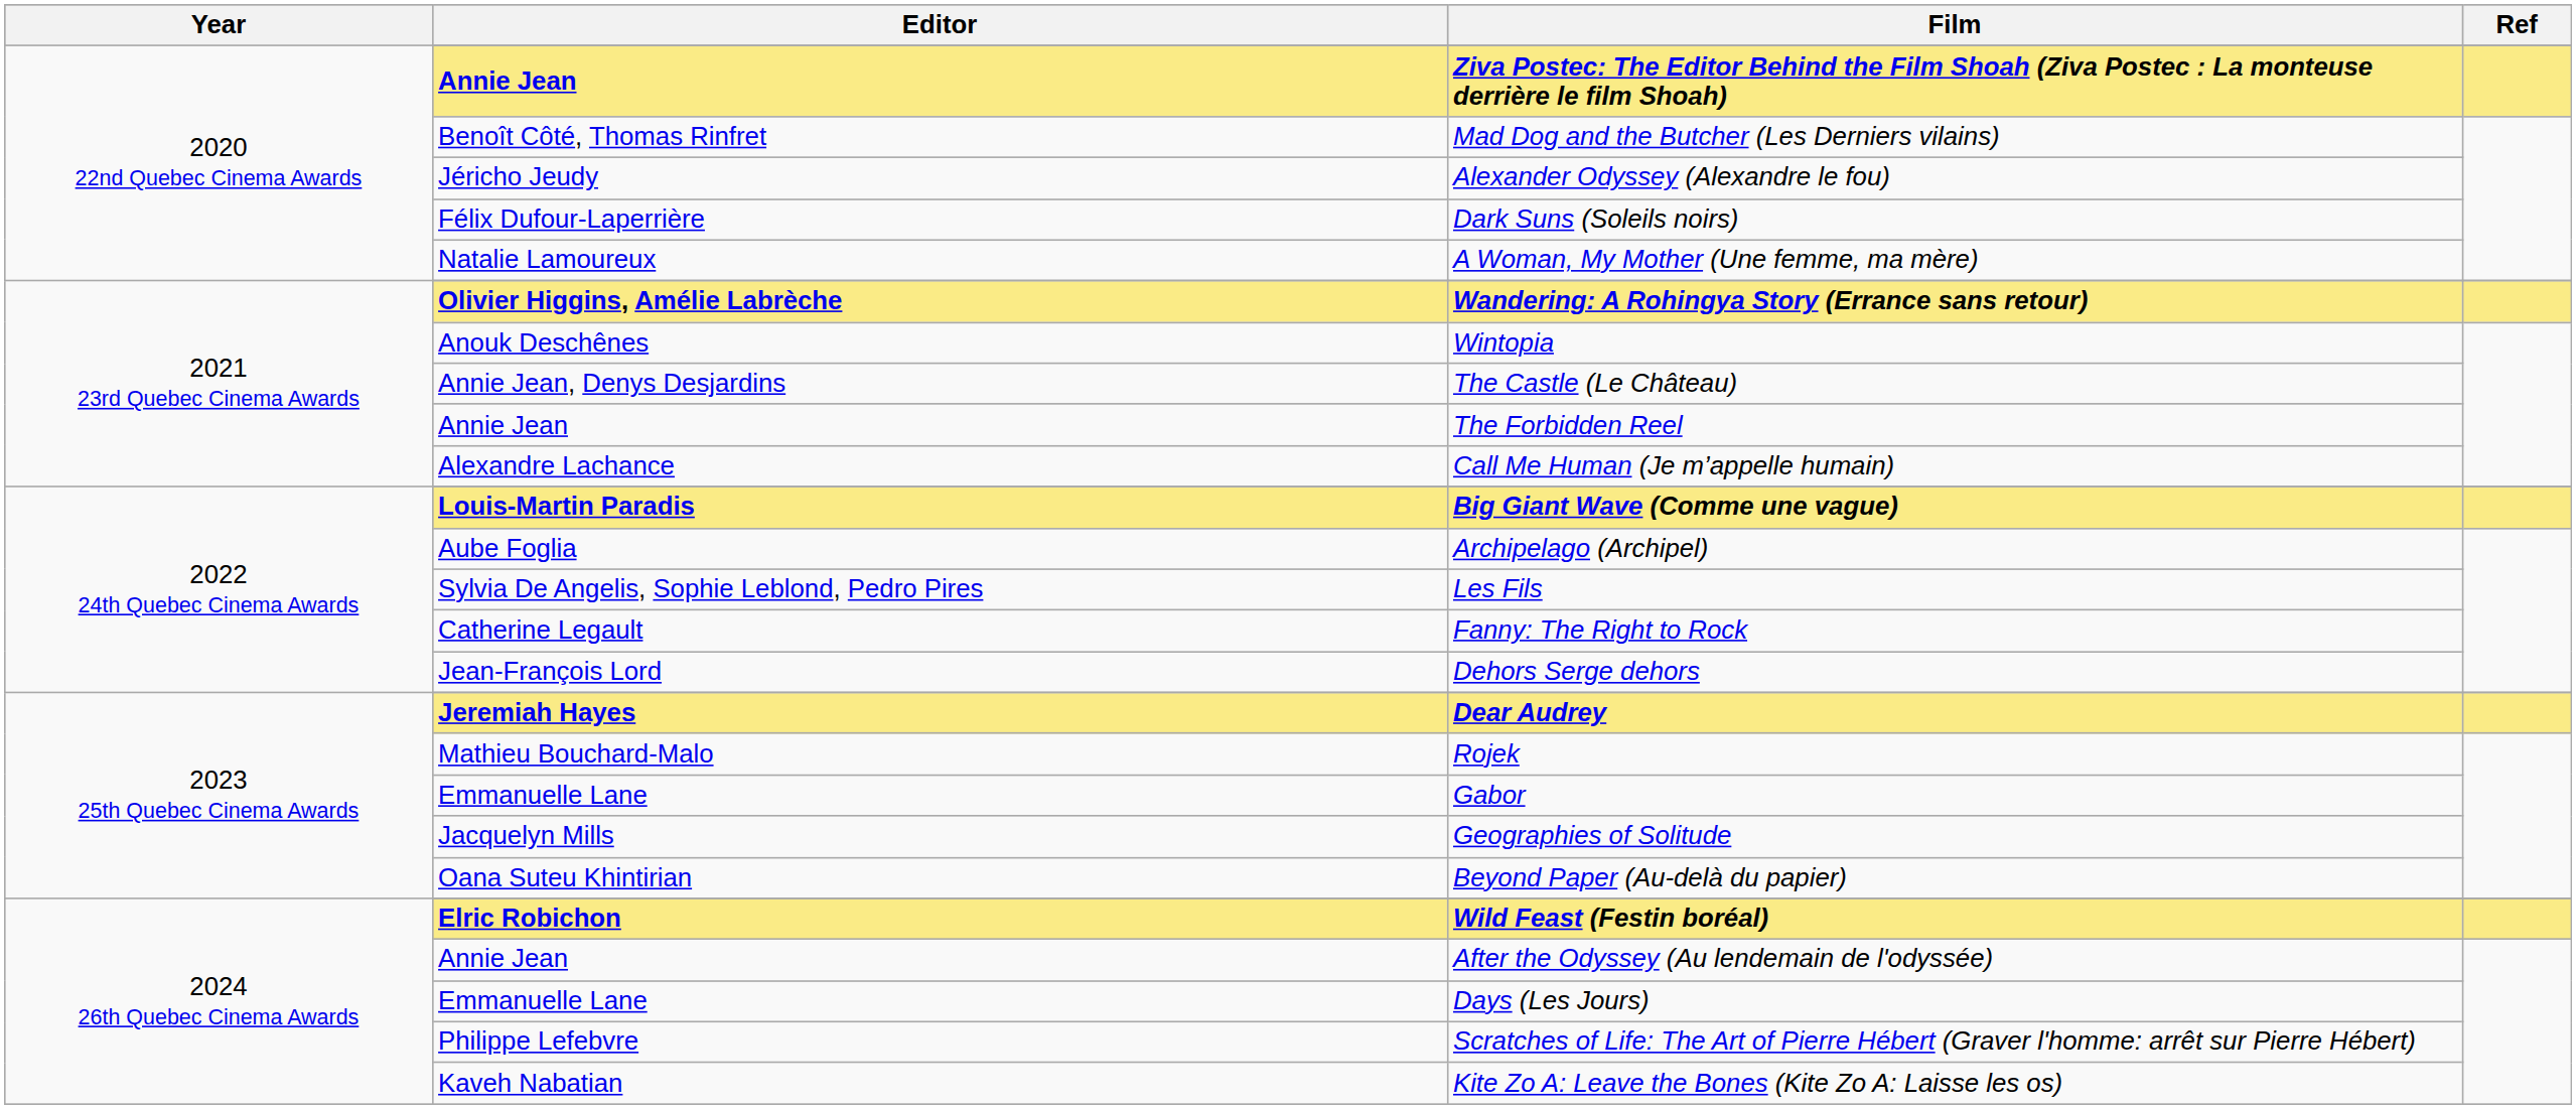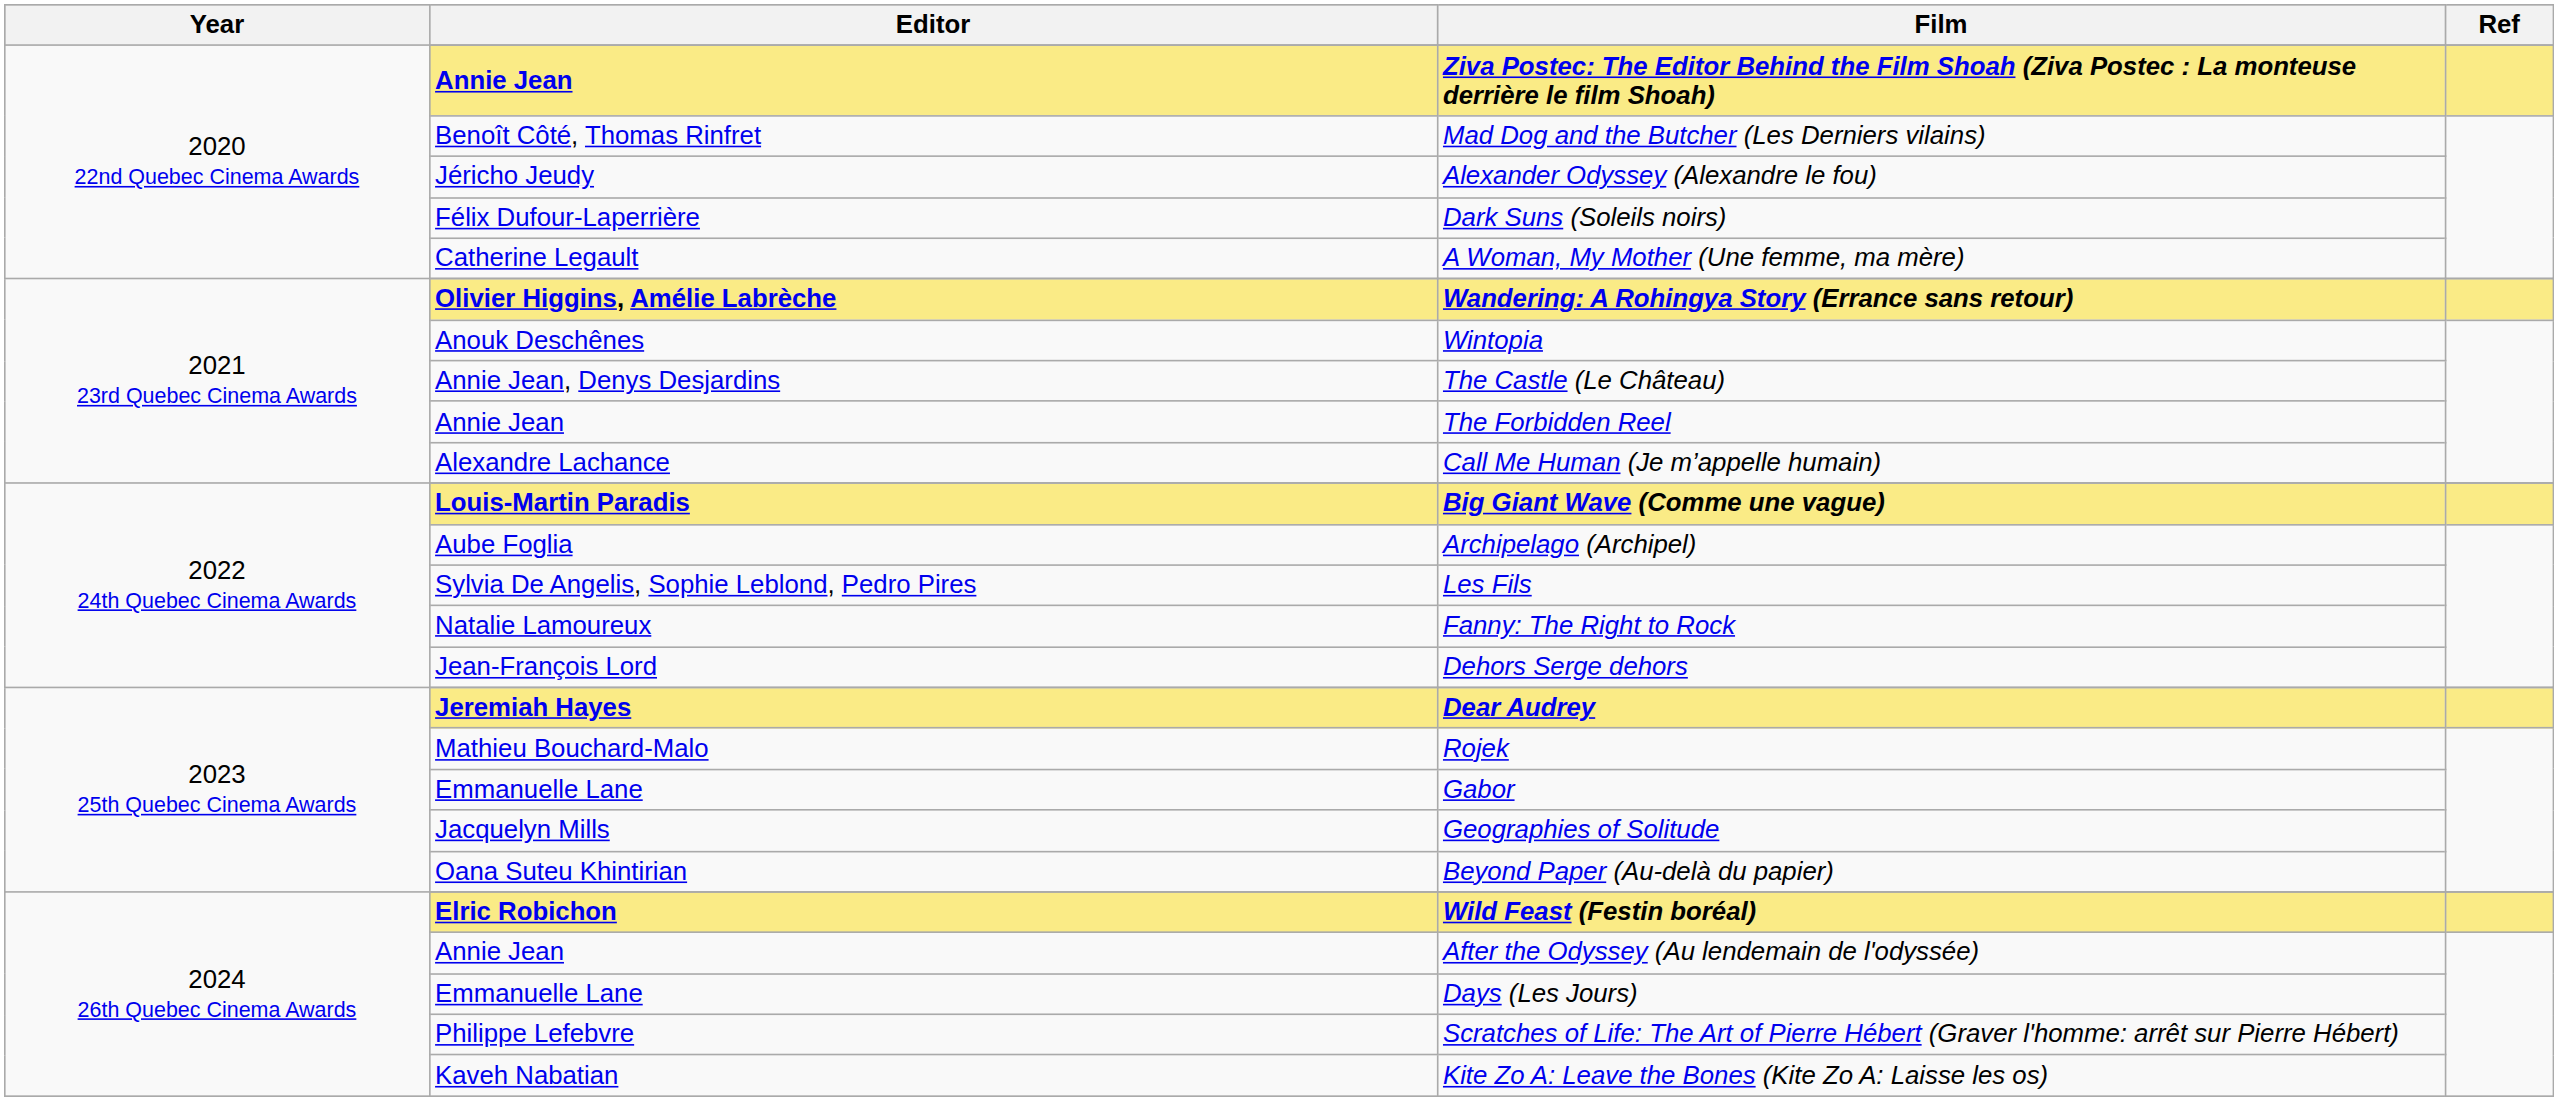A Woman, My Mother (Une femme, ma mère) | Editor: Natalie Lamoureux -> Catherine Legault
Fanny: The Right to Rock | Editor: Catherine Legault -> Natalie Lamoureux
